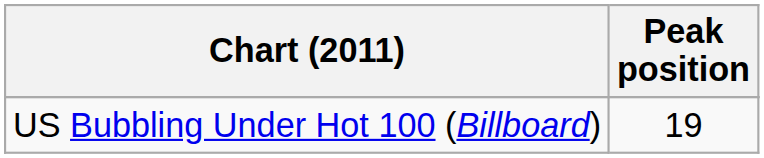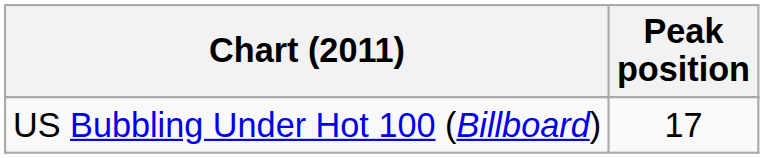US Bubbling Under Hot 100 (Billboard) | Peak position: 19 -> 17
